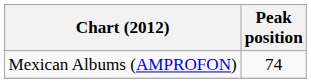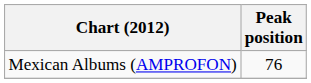Mexican Albums (AMPROFON) | Peak position: 74 -> 76
